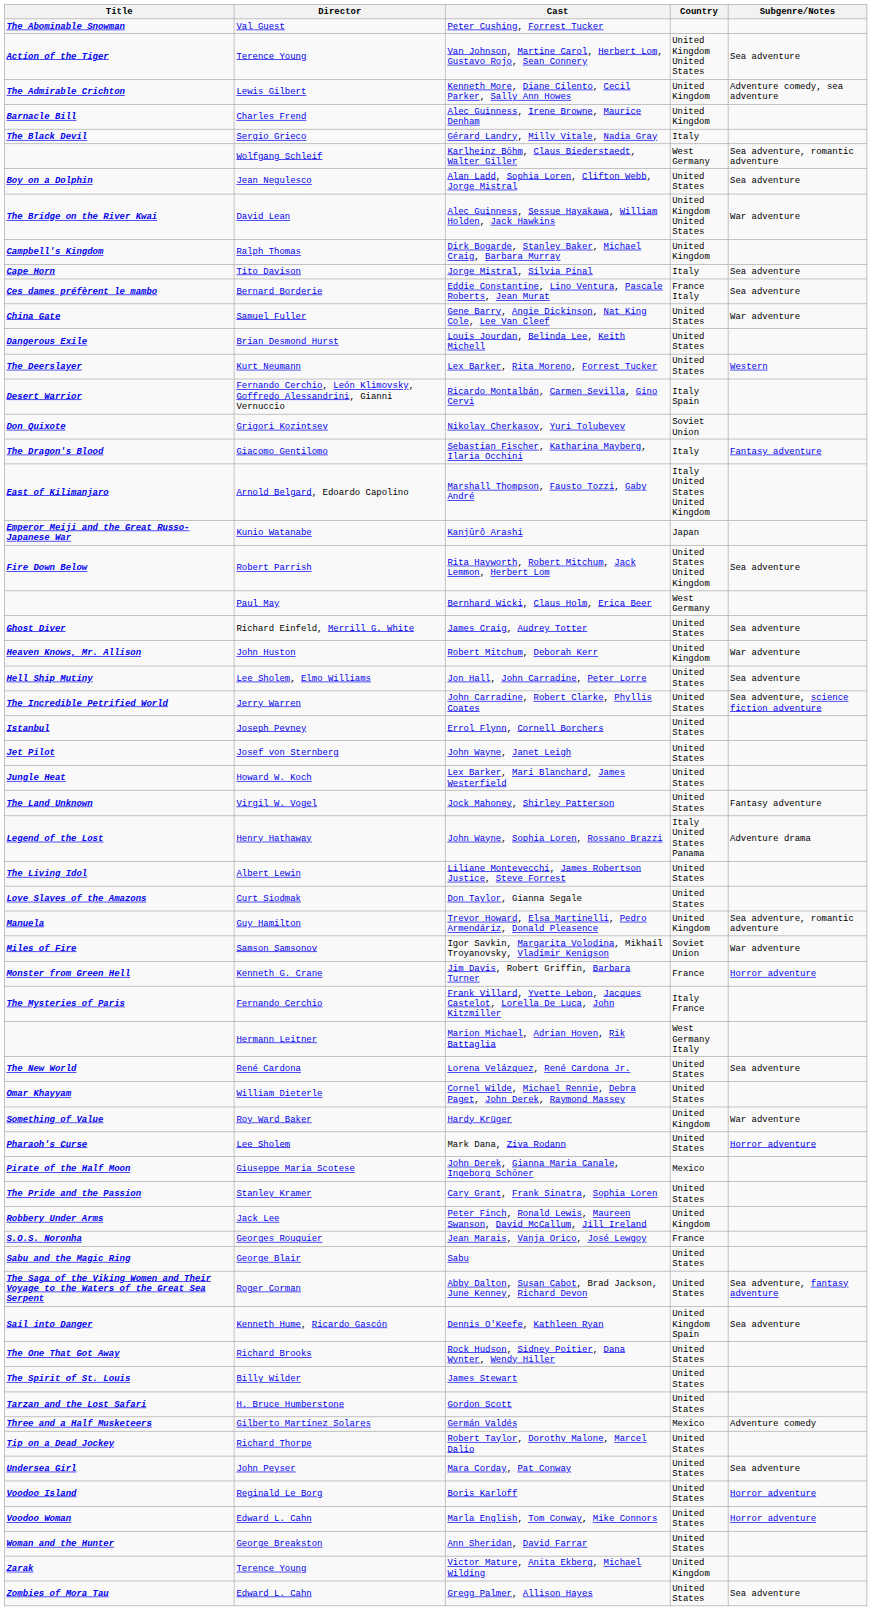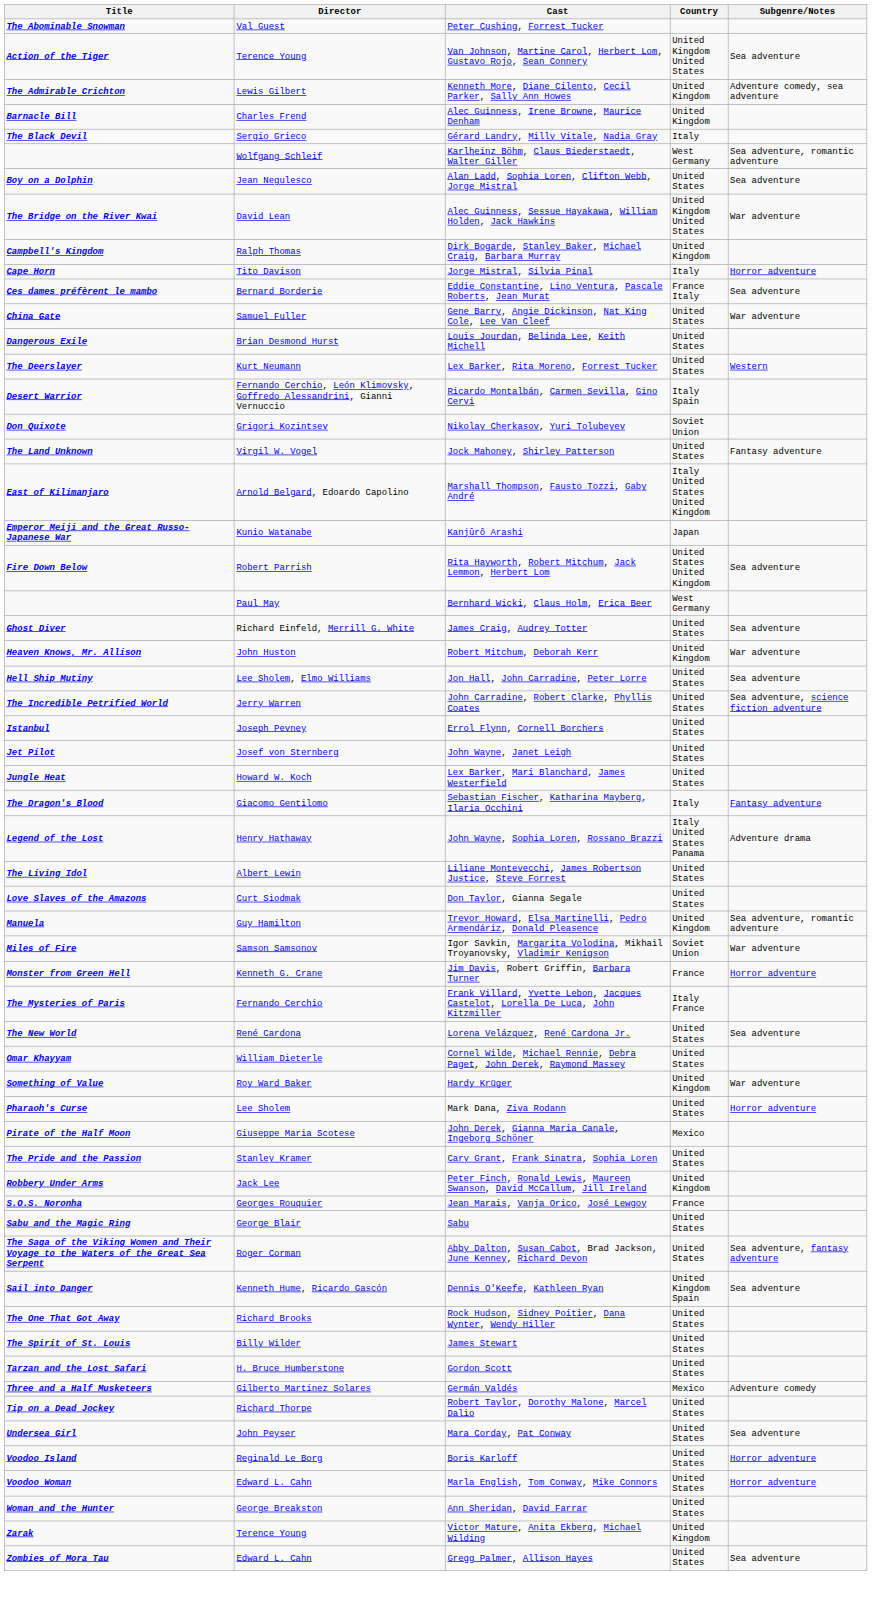Jorge Mistral, Silvia Pinal | Subgenre/Notes: Sea adventure -> Horror adventure
rows swapped: Sebastian Fischer, Katharina Mayberg, Ilaria Occhini <-> Jock Mahoney, Shirley Patterson
- row: Hermann Leitner | Marion Michael, Adrian Hoven, Rik Battaglia | West Germany Italy
